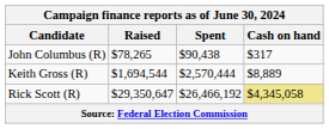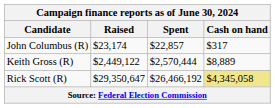John Columbus (R) | Raised: $78,265 -> $23,174
John Columbus (R) | Spent: $90,438 -> $22,857
Keith Gross (R) | Raised: $1,694,544 -> $2,449,122
